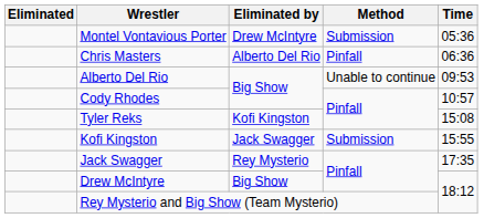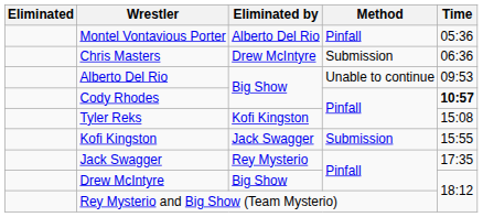Montel Vontavious Porter | Eliminated by: Drew McIntyre -> Alberto Del Rio
Montel Vontavious Porter | Method: Submission -> Pinfall
Chris Masters | Eliminated by: Alberto Del Rio -> Drew McIntyre
Chris Masters | Method: Pinfall -> Submission
Cody Rhodes | Time: normal -> bold
